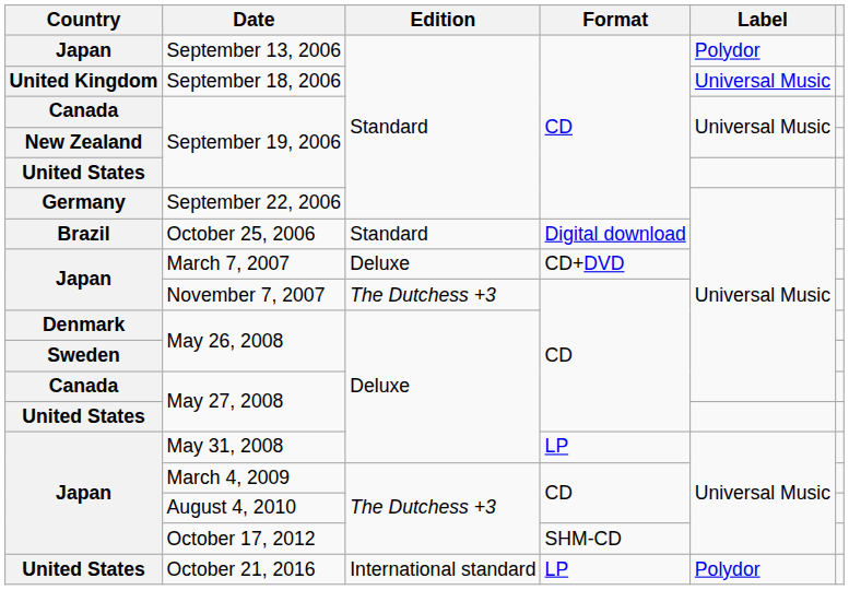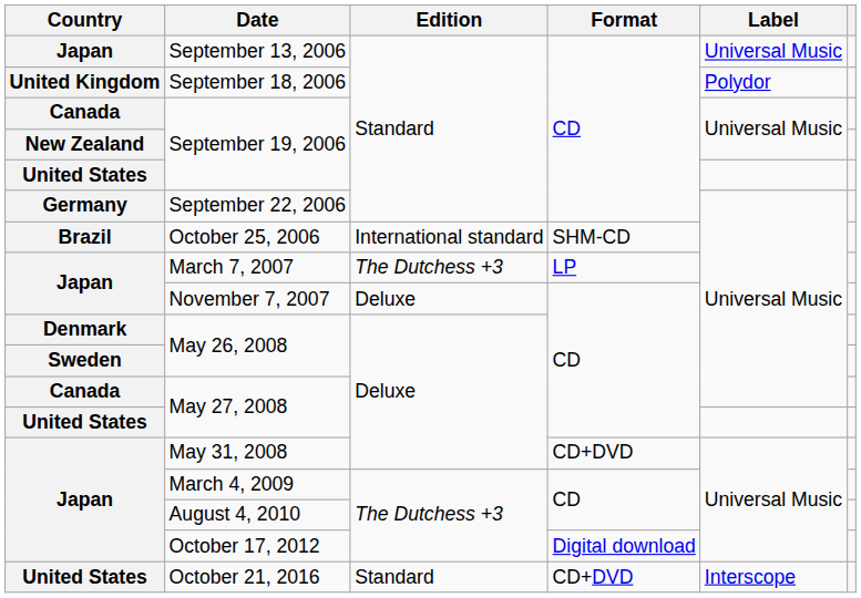September 13, 2006 | Label: Polydor -> Universal Music
September 18, 2006 | Label: Universal Music -> Polydor
October 25, 2006 | Edition: Standard -> International standard
October 25, 2006 | Format: Digital download -> SHM-CD
March 7, 2007 | Edition: Deluxe -> The Dutchess +3
March 7, 2007 | Format: CD+DVD -> LP
November 7, 2007 | Edition: The Dutchess +3 -> Deluxe
May 31, 2008 | Format: LP -> CD+DVD
October 17, 2012 | Format: SHM-CD -> Digital download
October 21, 2016 | Edition: International standard -> Standard
October 21, 2016 | Format: LP -> CD+DVD
October 21, 2016 | Label: Polydor -> Interscope
